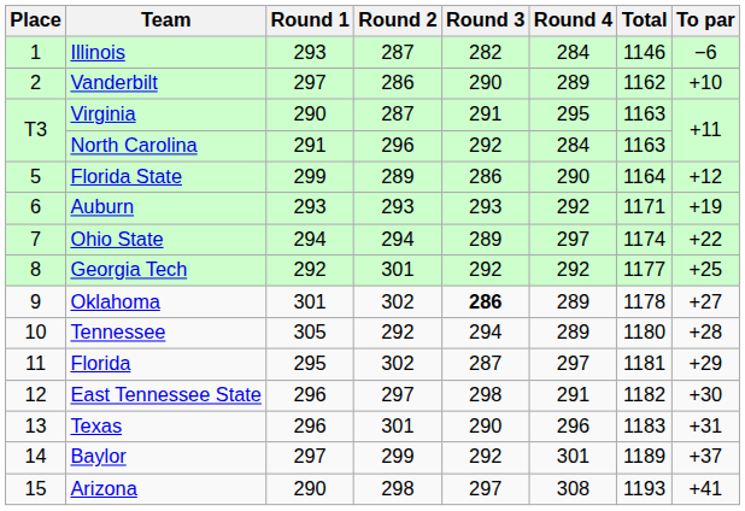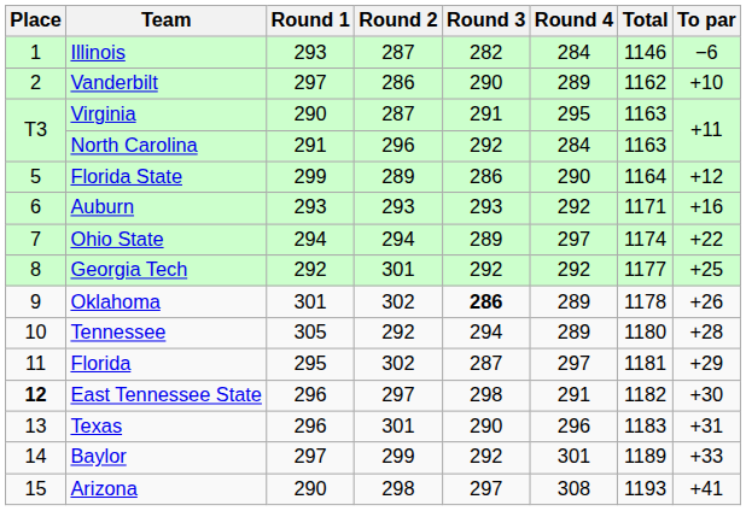Auburn | To par: +19 -> +16
Oklahoma | To par: +27 -> +26
East Tennessee State | Place: normal -> bold
Baylor | To par: +37 -> +33
